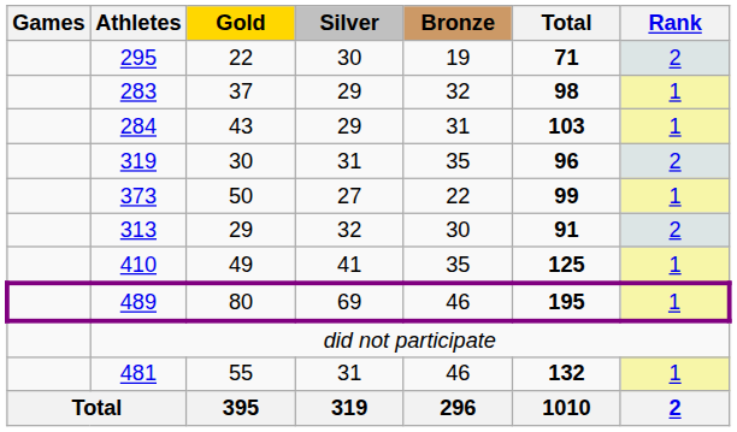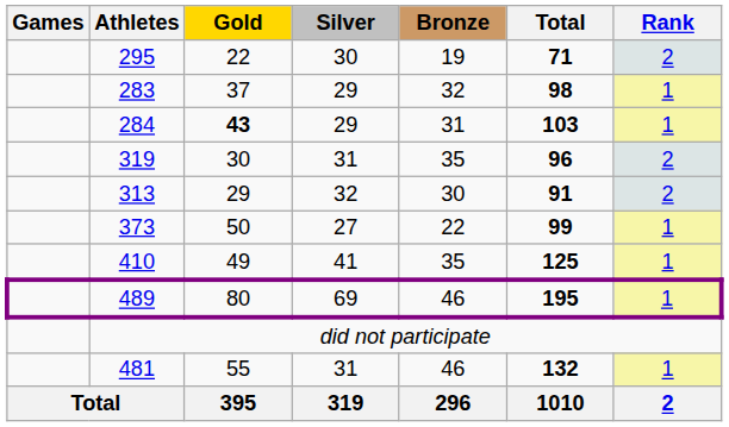284 | Gold: normal -> bold
rows swapped: 313 <-> 373
